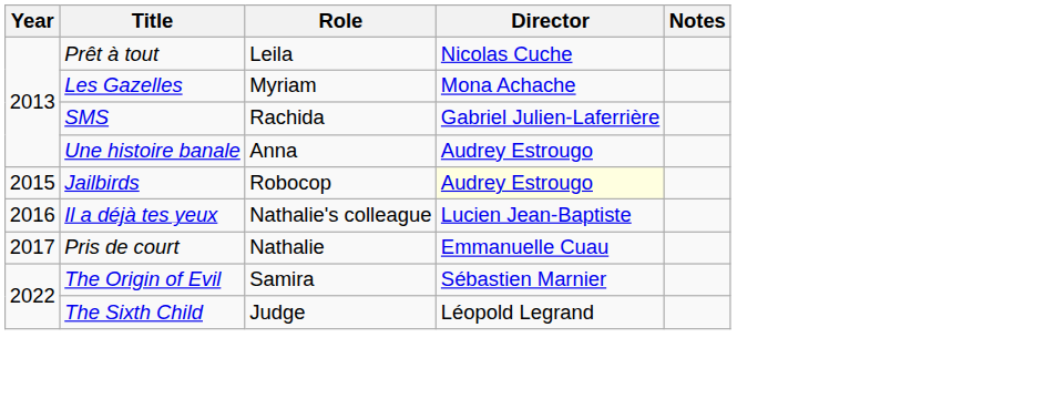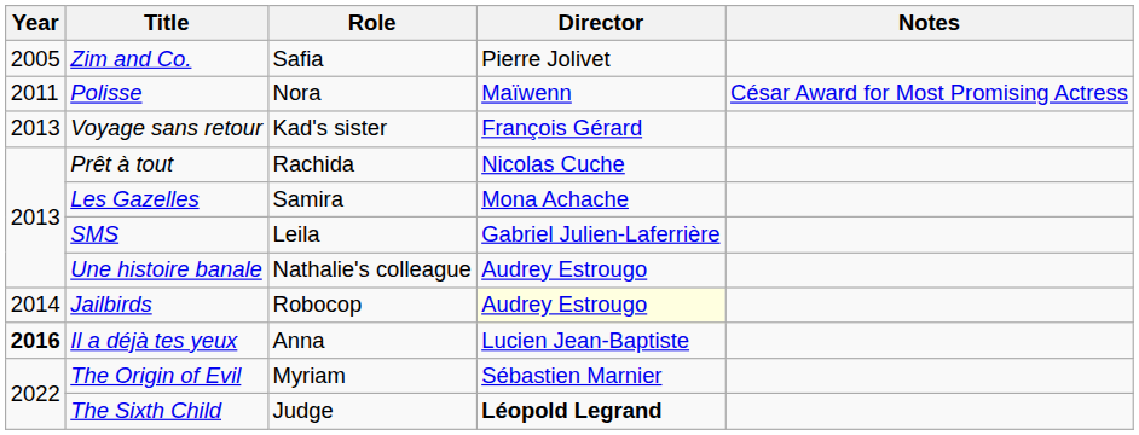+ row: 2005 | Zim and Co. | Safia | Pierre Jolivet
+ row: 2011 | Polisse | Nora | Maïwenn | César Award for Most Promising Actress
+ row: 2013 | Voyage sans retour | Kad's sister | François Gérard
Prêt à tout | Role: Leila -> Rachida
Les Gazelles | Role: Myriam -> Samira
SMS | Role: Rachida -> Leila
Une histoire banale | Role: Anna -> Nathalie's colleague
Jailbirds | Year: 2015 -> 2014
Il a déjà tes yeux | Year: normal -> bold
Il a déjà tes yeux | Role: Nathalie's colleague -> Anna
- row: 2017 | Pris de court | Nathalie | Emmanuelle Cuau
The Origin of Evil | Role: Samira -> Myriam
The Sixth Child | Director: normal -> bold
